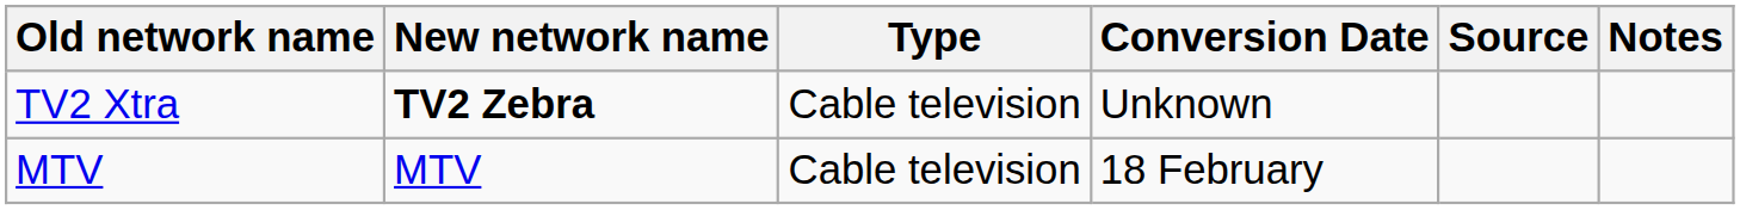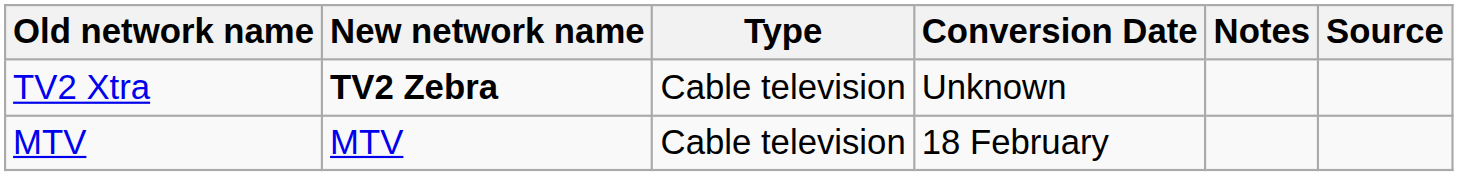columns swapped: Notes <-> Source
